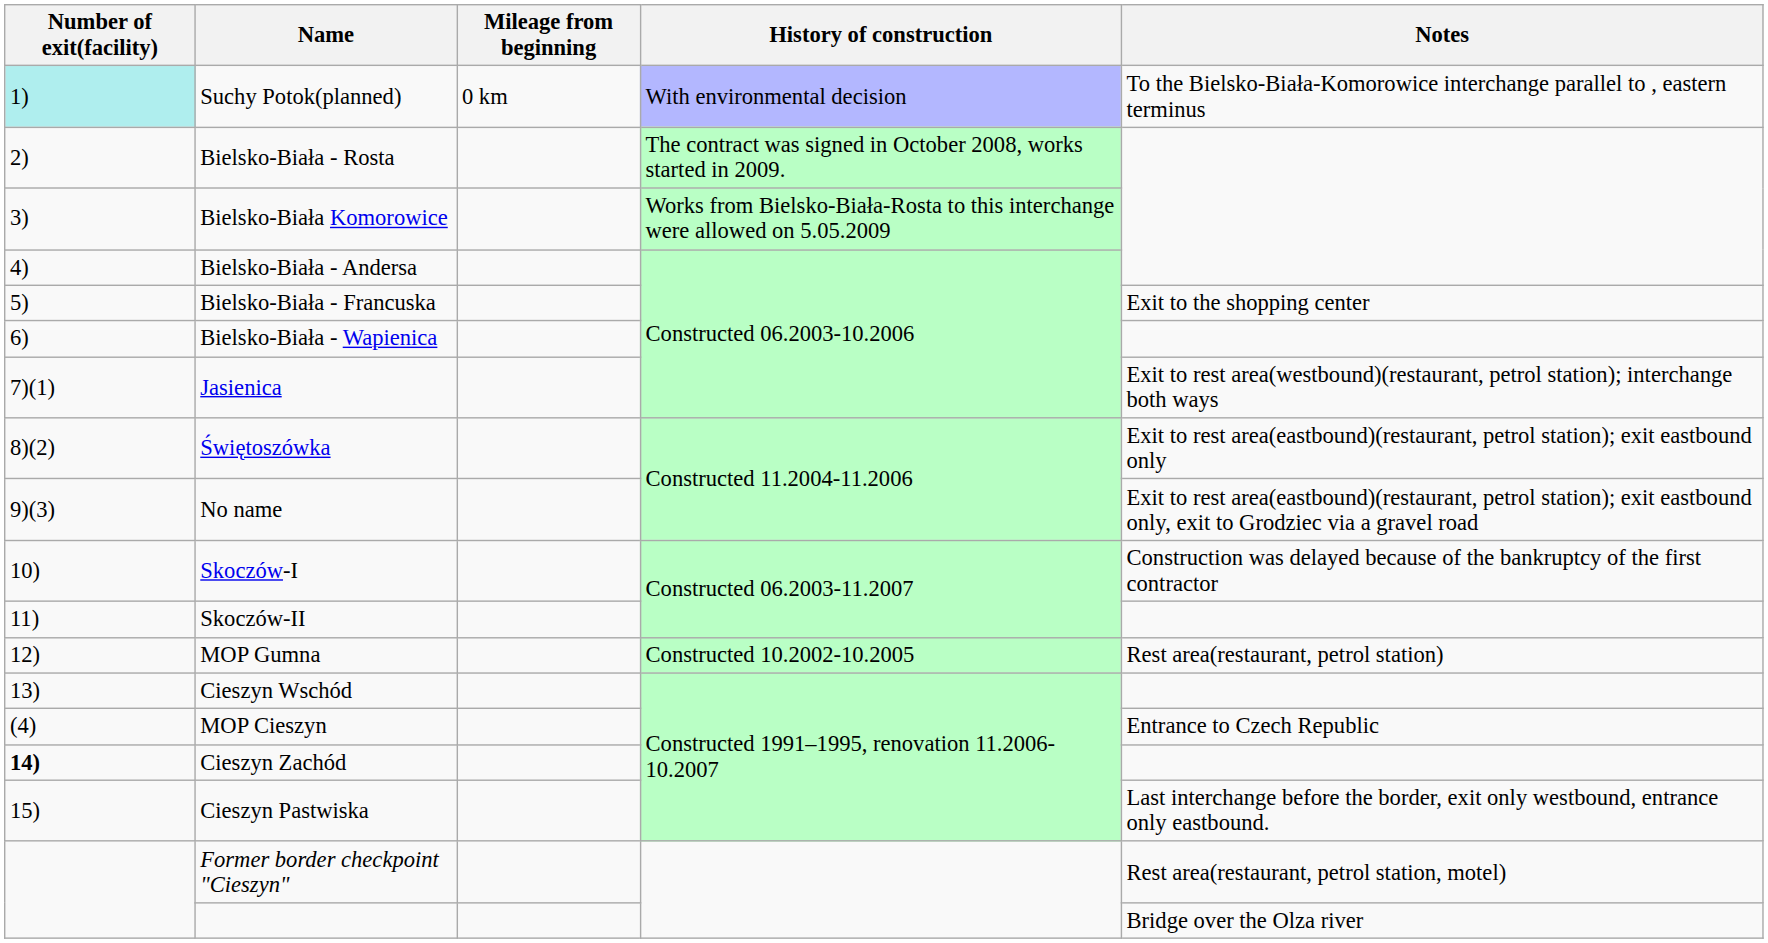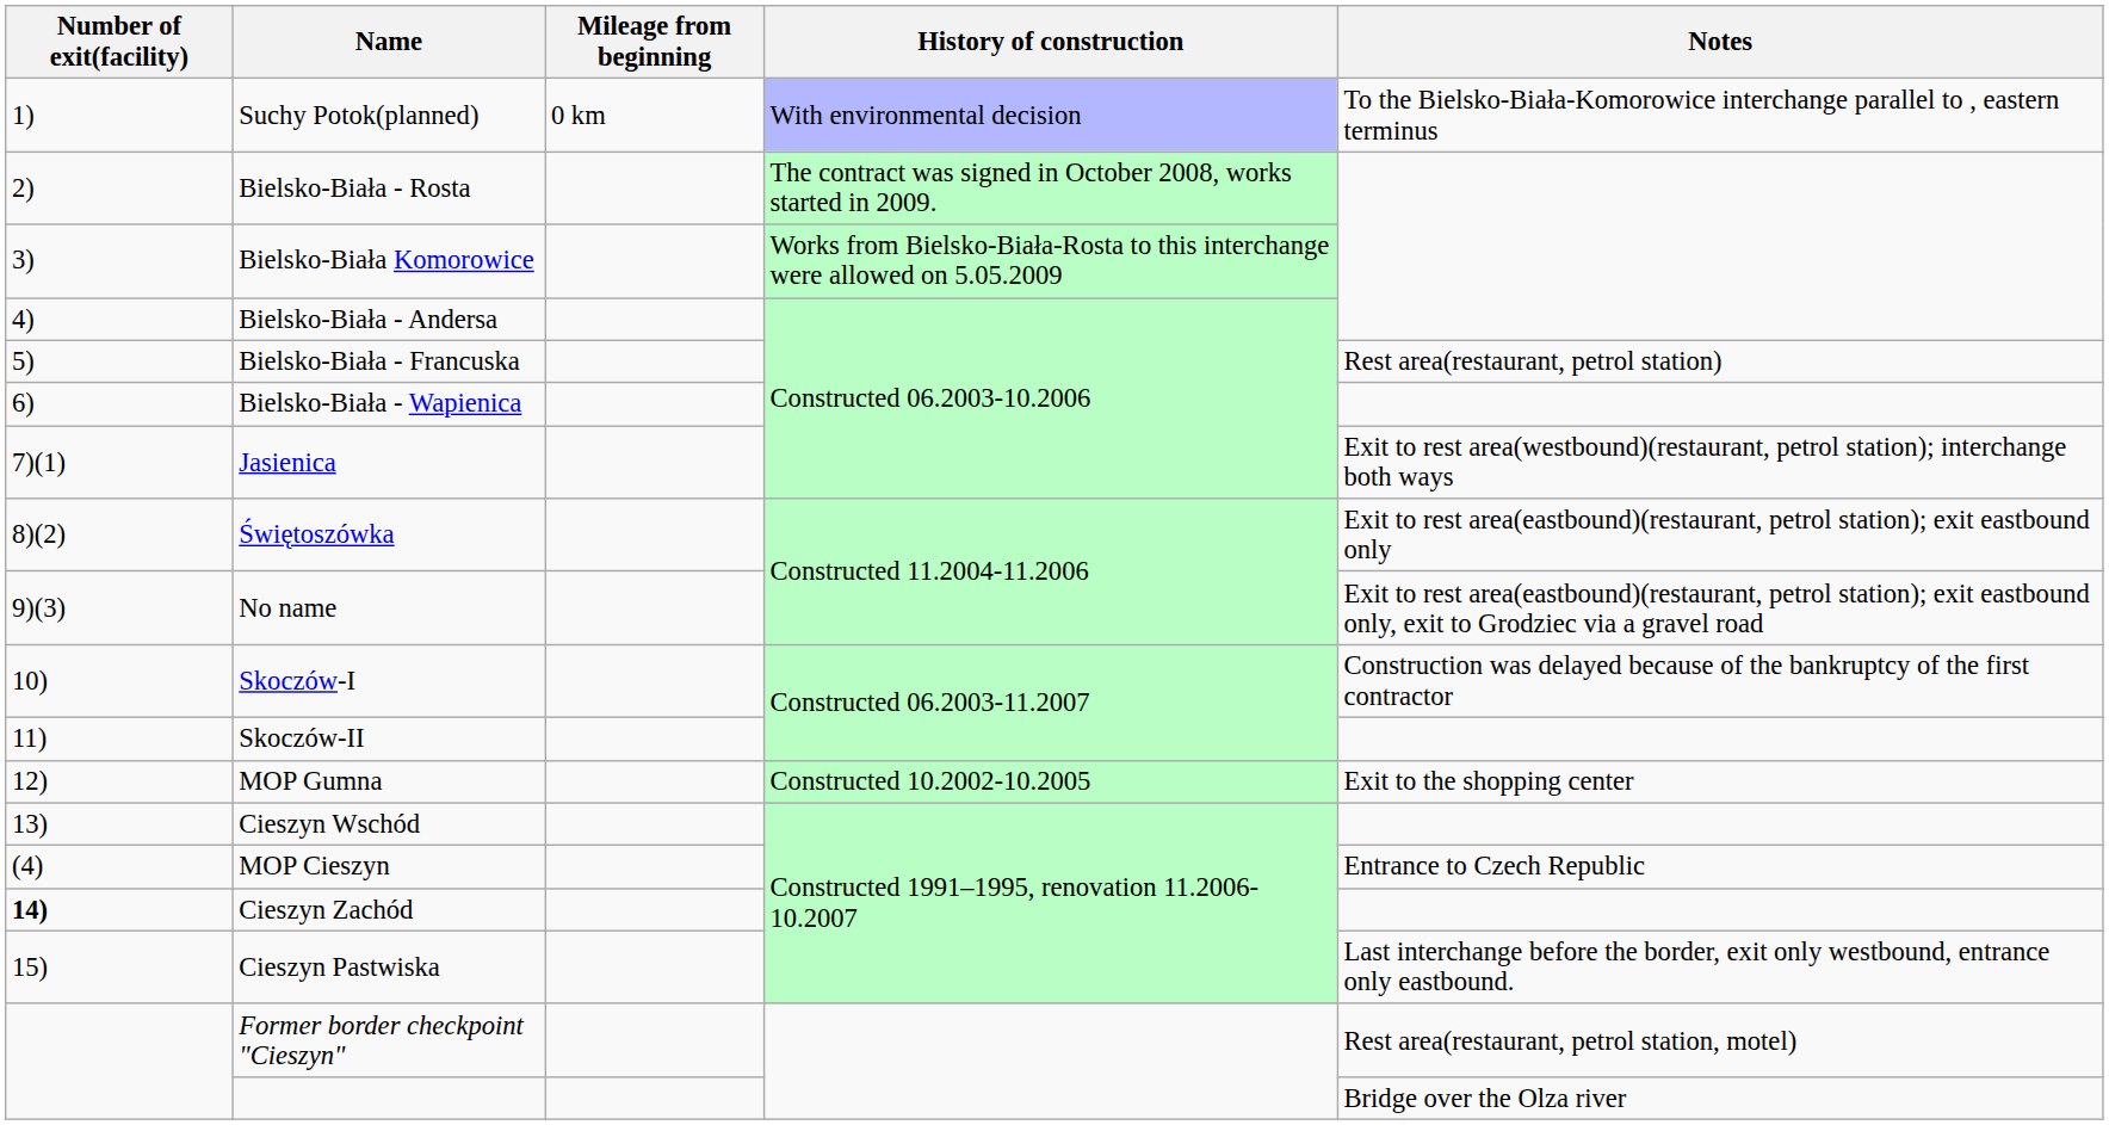Suchy Potok(planned) | Number of exit(facility): paleturquoise background -> no background
Bielsko-Biała - Francuska | Notes: Exit to the shopping center -> Rest area(restaurant, petrol station)
MOP Gumna | Notes: Rest area(restaurant, petrol station) -> Exit to the shopping center
